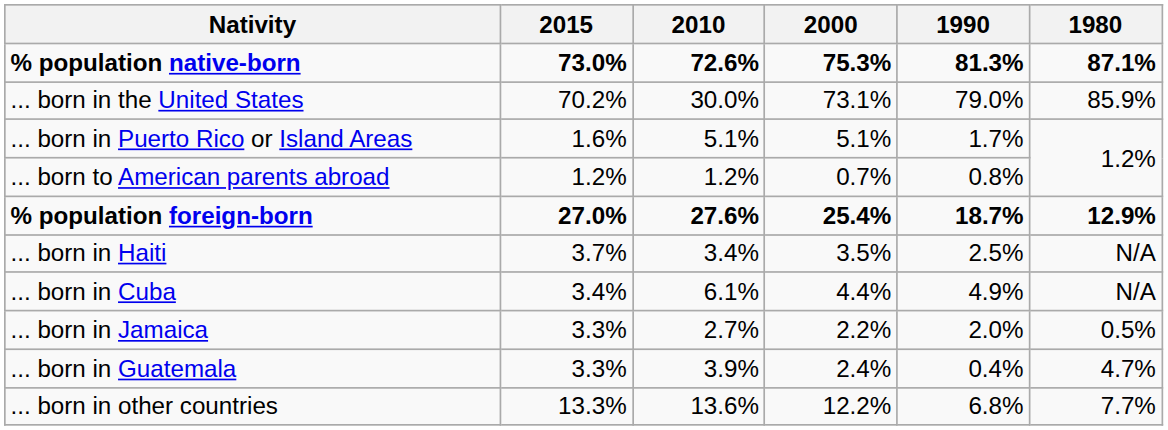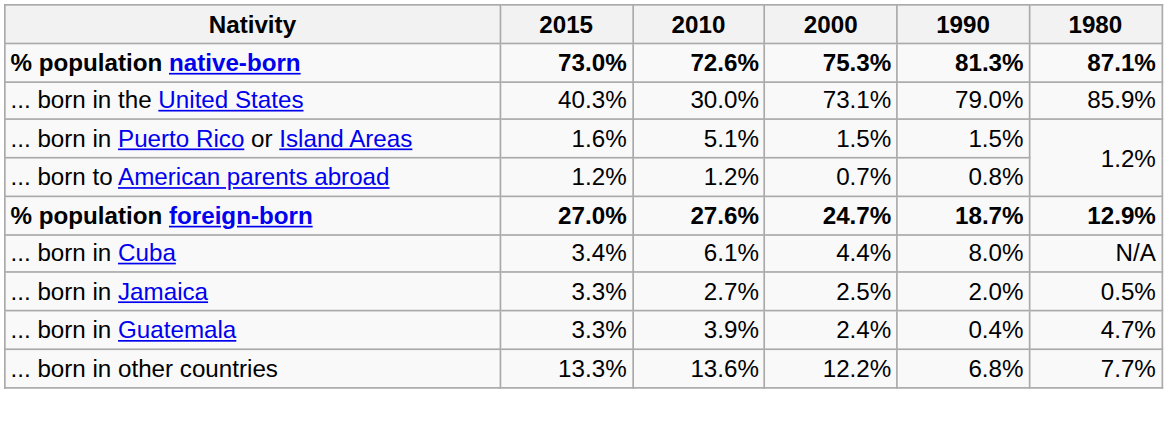... born in the United States | 2015: 70.2% -> 40.3%
... born in Puerto Rico or Island Areas | 2000: 5.1% -> 1.5%
... born in Puerto Rico or Island Areas | 1990: 1.7% -> 1.5%
% population foreign-born | 2000: 25.4% -> 24.7%
- row: ... born in Haiti | 3.7% | 3.4% | 3.5% | 2.5% | N/A
... born in Cuba | 1990: 4.9% -> 8.0%
... born in Jamaica | 2000: 2.2% -> 2.5%
